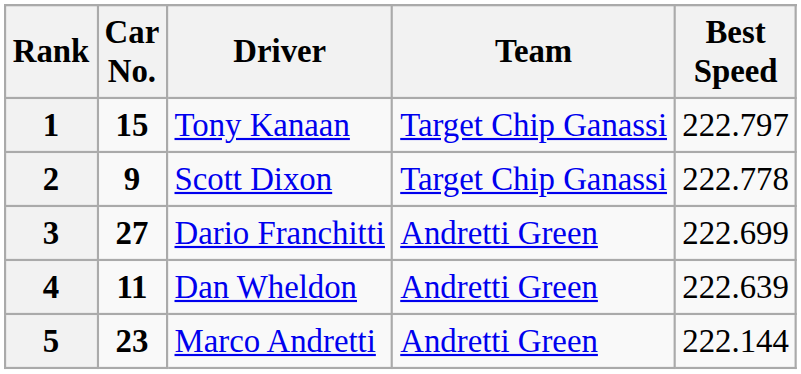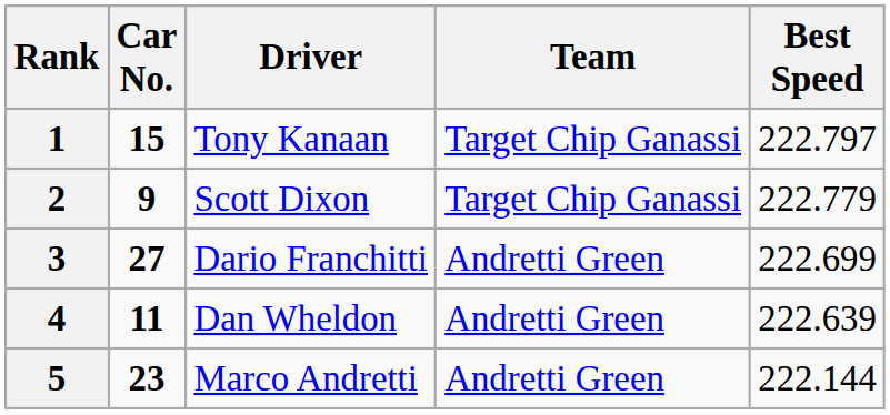2 | Best Speed: 222.778 -> 222.779
